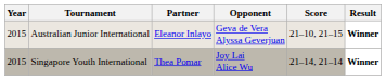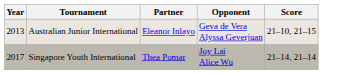- column: Result | Winner | Winner
Australian Junior International | Year: 2015 -> 2013
Singapore Youth International | Year: 2015 -> 2017
